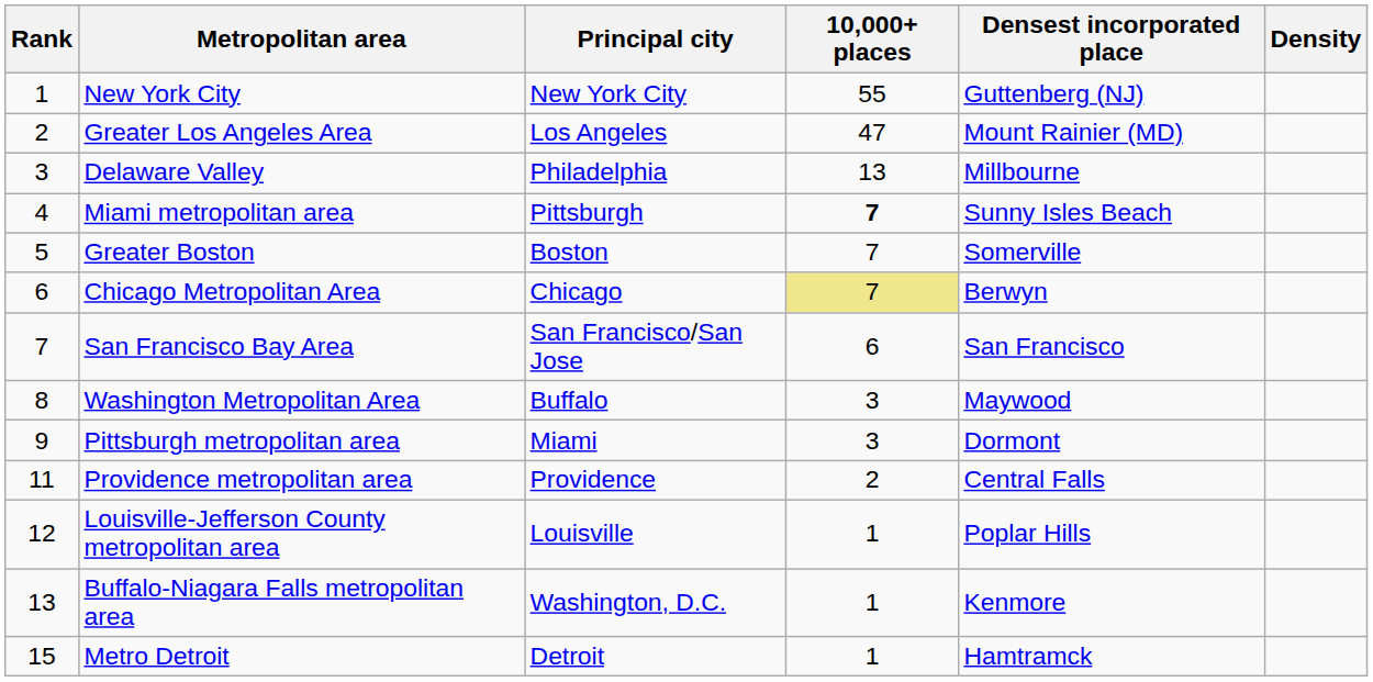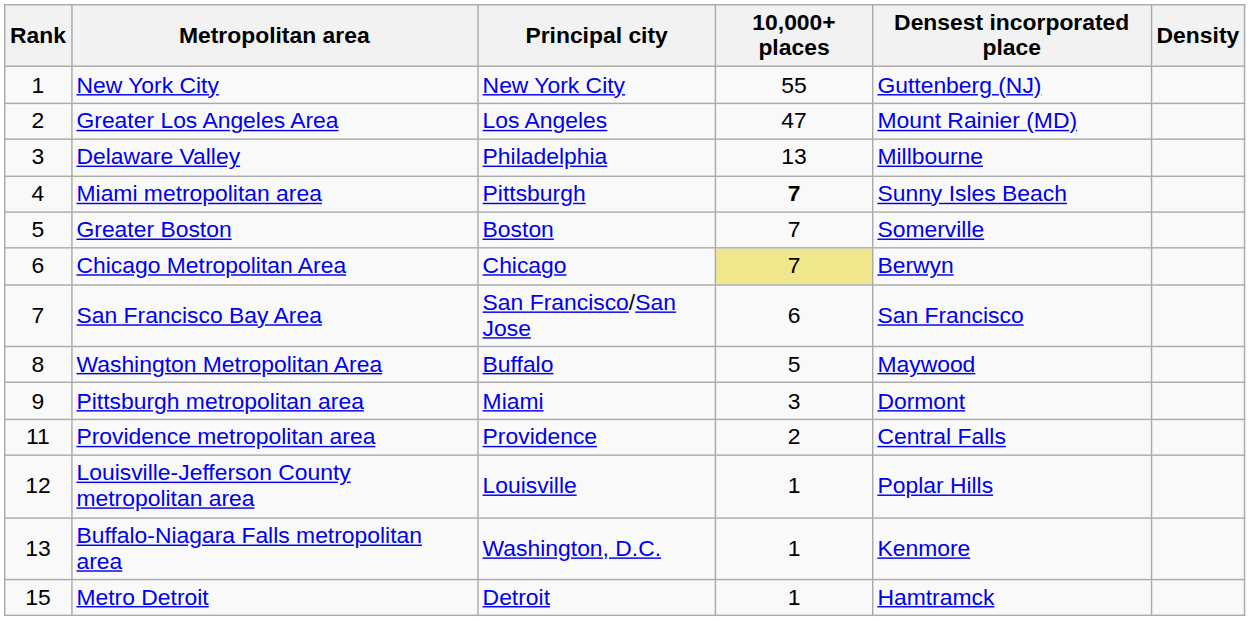Washington Metropolitan Area | 10,000+ places: 3 -> 5
